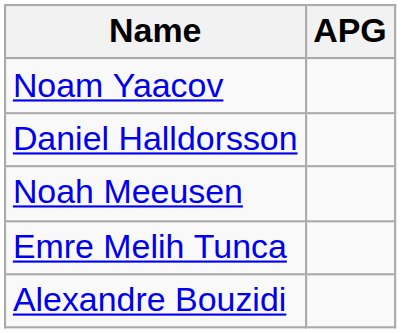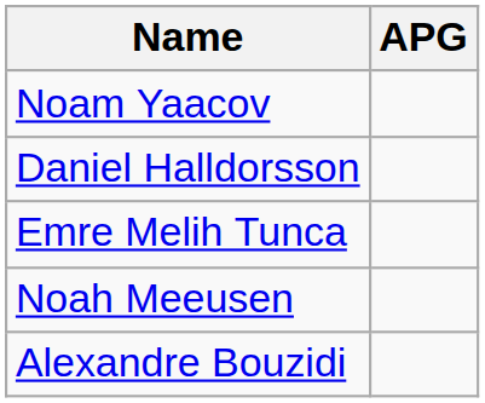rows swapped: Emre Melih Tunca <-> Noah Meeusen
